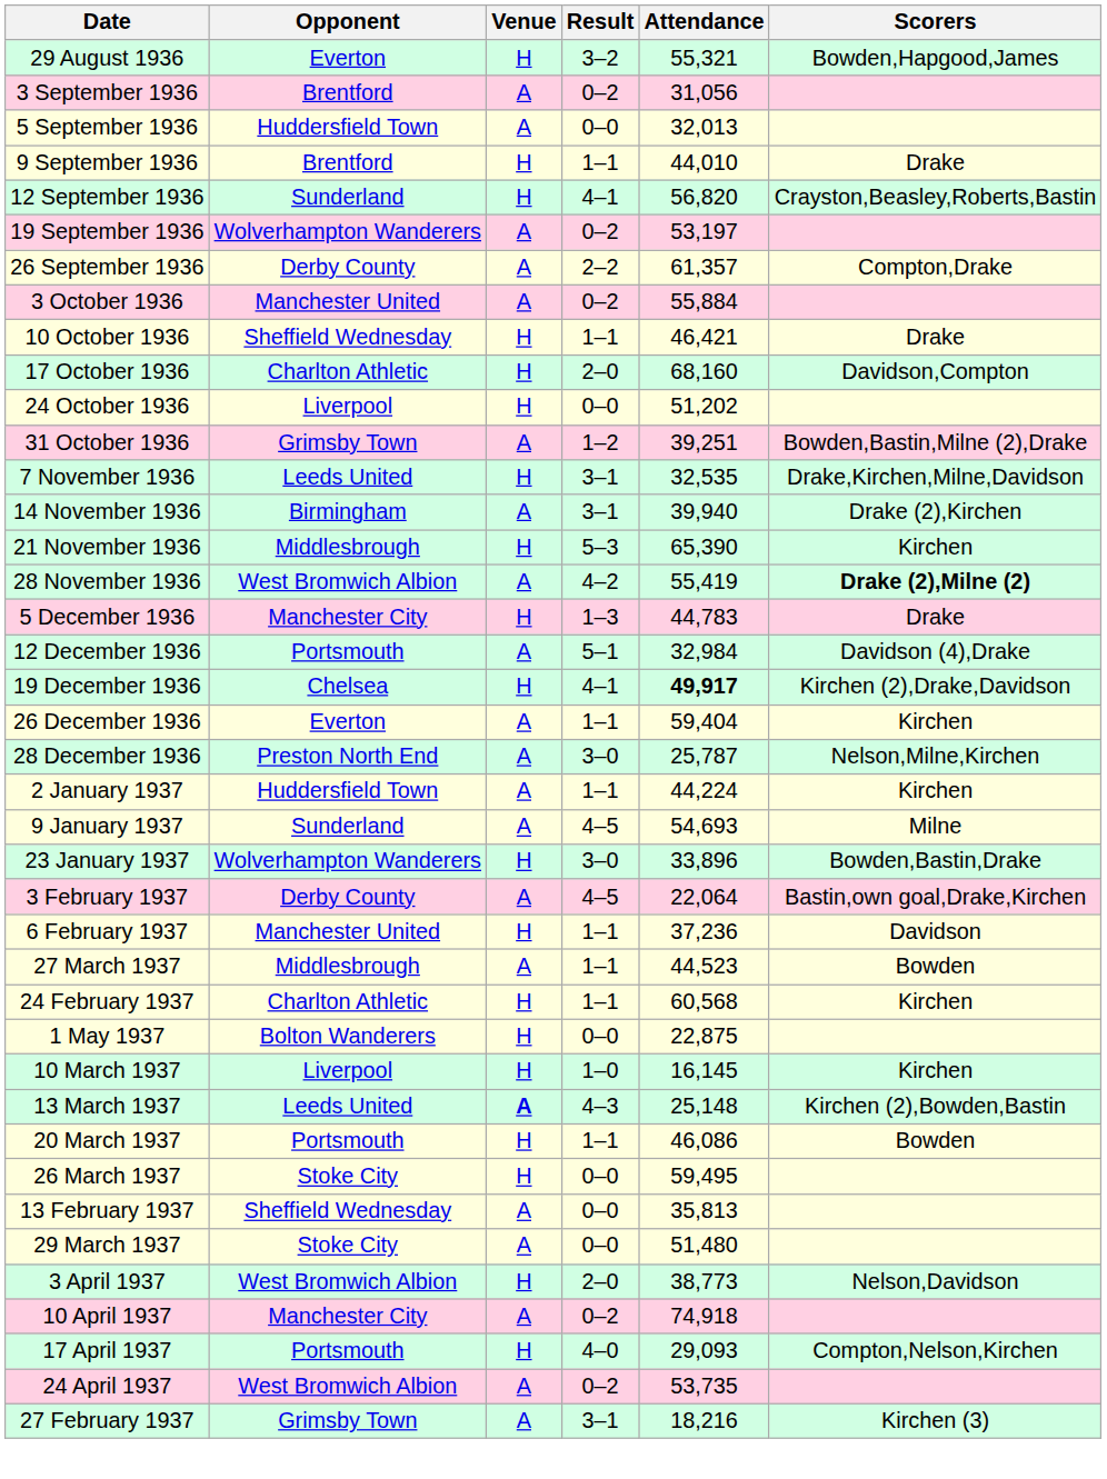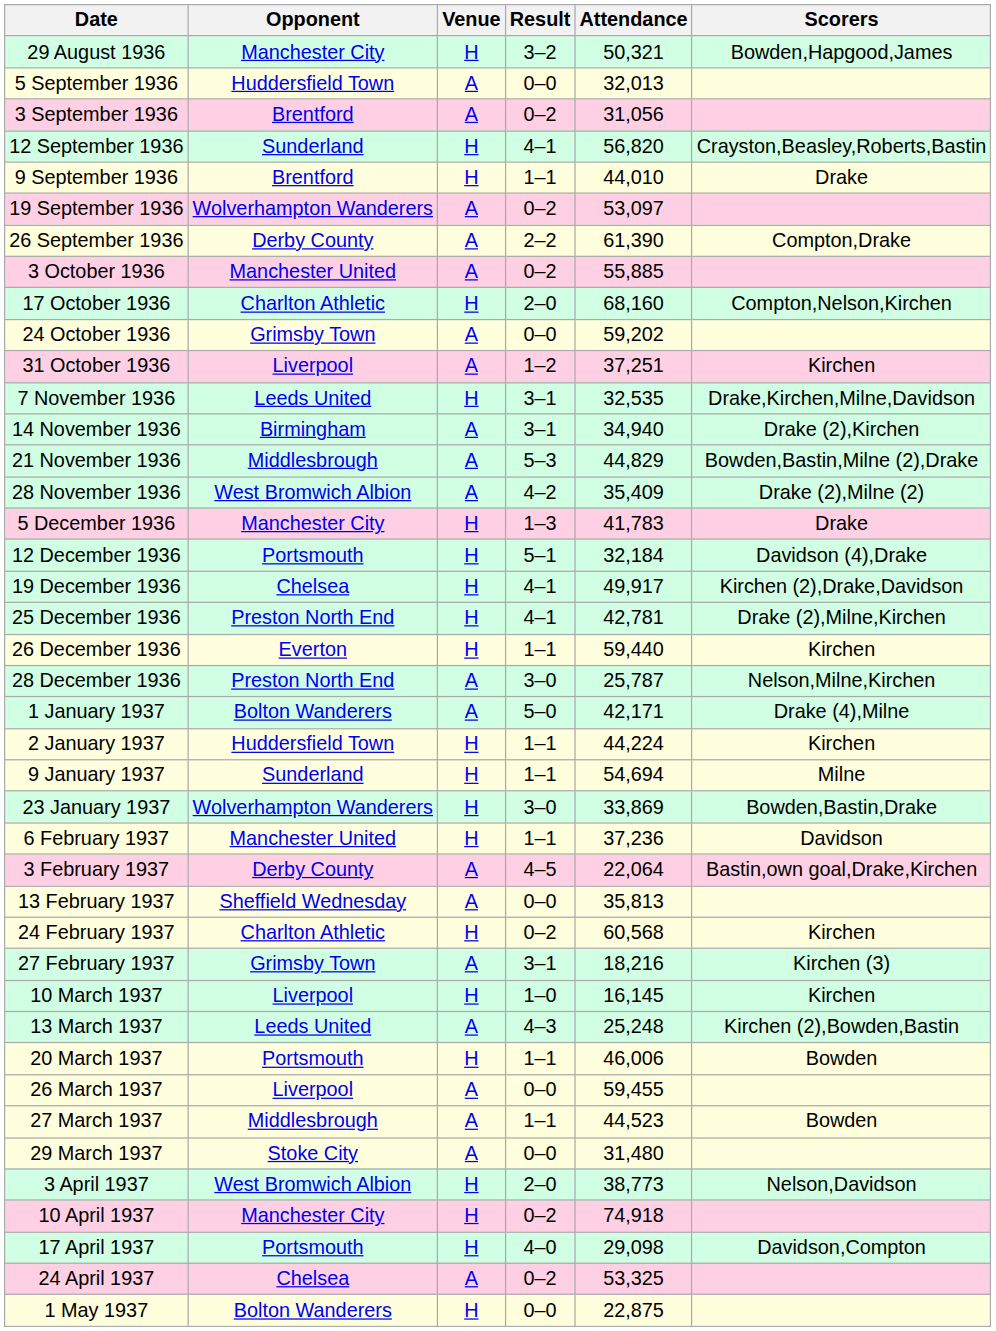29 August 1936 | Opponent: Everton -> Manchester City
29 August 1936 | Attendance: 55,321 -> 50,321
rows swapped: 3 September 1936 <-> 5 September 1936
rows swapped: 9 September 1936 <-> 12 September 1936
19 September 1936 | Attendance: 53,197 -> 53,097
26 September 1936 | Attendance: 61,357 -> 61,390
3 October 1936 | Attendance: 55,884 -> 55,885
- row: 10 October 1936 | Sheffield Wednesday | H | 1–1 | 46,421 | Drake
17 October 1936 | Scorers: Davidson,Compton -> Compton,Nelson,Kirchen
24 October 1936 | Opponent: Liverpool -> Grimsby Town
24 October 1936 | Venue: H -> A
24 October 1936 | Attendance: 51,202 -> 59,202
31 October 1936 | Opponent: Grimsby Town -> Liverpool
31 October 1936 | Attendance: 39,251 -> 37,251
31 October 1936 | Scorers: Bowden,Bastin,Milne (2),Drake -> Kirchen
14 November 1936 | Attendance: 39,940 -> 34,940
21 November 1936 | Venue: H -> A
21 November 1936 | Attendance: 65,390 -> 44,829
21 November 1936 | Scorers: Kirchen -> Bowden,Bastin,Milne (2),Drake
28 November 1936 | Attendance: 55,419 -> 35,409
28 November 1936 | Scorers: bold -> normal
5 December 1936 | Attendance: 44,783 -> 41,783
12 December 1936 | Venue: A -> H
12 December 1936 | Attendance: 32,984 -> 32,184
19 December 1936 | Attendance: bold -> normal
+ row: 25 December 1936 | Preston North End | H | 4–1 | 42,781 | Drake (2),Milne,Kirchen
26 December 1936 | Venue: A -> H
26 December 1936 | Attendance: 59,404 -> 59,440
+ row: 1 January 1937 | Bolton Wanderers | A | 5–0 | 42,171 | Drake (4),Milne
2 January 1937 | Venue: A -> H
9 January 1937 | Venue: A -> H
9 January 1937 | Result: 4–5 -> 1–1
9 January 1937 | Attendance: 54,693 -> 54,694
23 January 1937 | Attendance: 33,896 -> 33,869
rows swapped: 3 February 1937 <-> 6 February 1937
rows swapped: 13 February 1937 <-> 27 March 1937
24 February 1937 | Result: 1–1 -> 0–2
rows swapped: 27 February 1937 <-> 1 May 1937
13 March 1937 | Venue: bold -> normal
13 March 1937 | Attendance: 25,148 -> 25,248
20 March 1937 | Attendance: 46,086 -> 46,006
26 March 1937 | Opponent: Stoke City -> Liverpool
26 March 1937 | Venue: H -> A
26 March 1937 | Attendance: 59,495 -> 59,455
29 March 1937 | Attendance: 51,480 -> 31,480
10 April 1937 | Venue: A -> H
17 April 1937 | Attendance: 29,093 -> 29,098
17 April 1937 | Scorers: Compton,Nelson,Kirchen -> Davidson,Compton
24 April 1937 | Opponent: West Bromwich Albion -> Chelsea
24 April 1937 | Attendance: 53,735 -> 53,325
